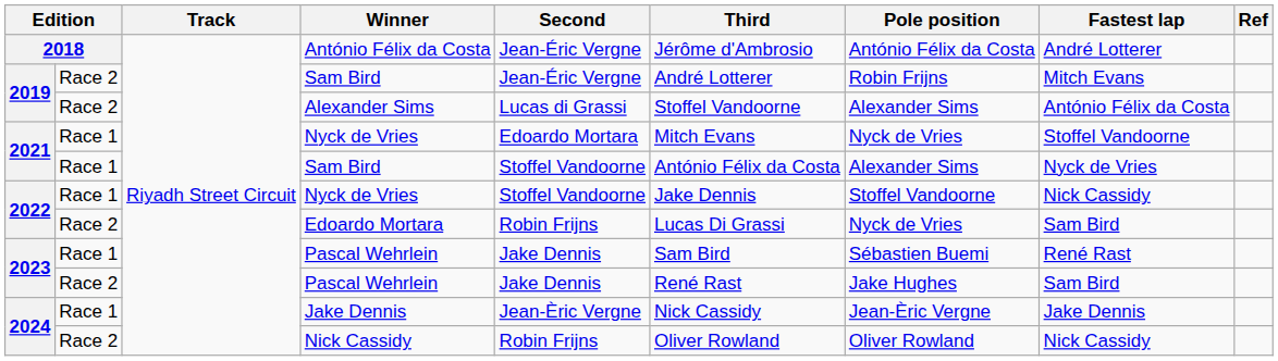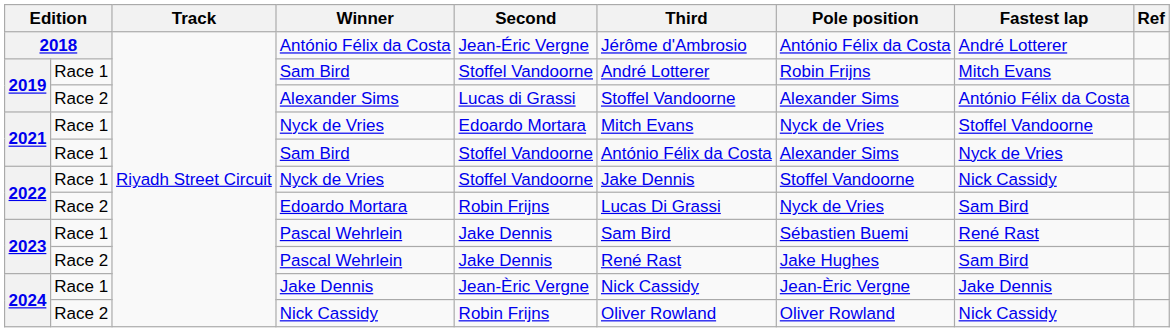2019 / Sam Bird | column 2: Race 2 -> Race 1
2019 / Sam Bird | Second: Jean-Éric Vergne -> Stoffel Vandoorne
